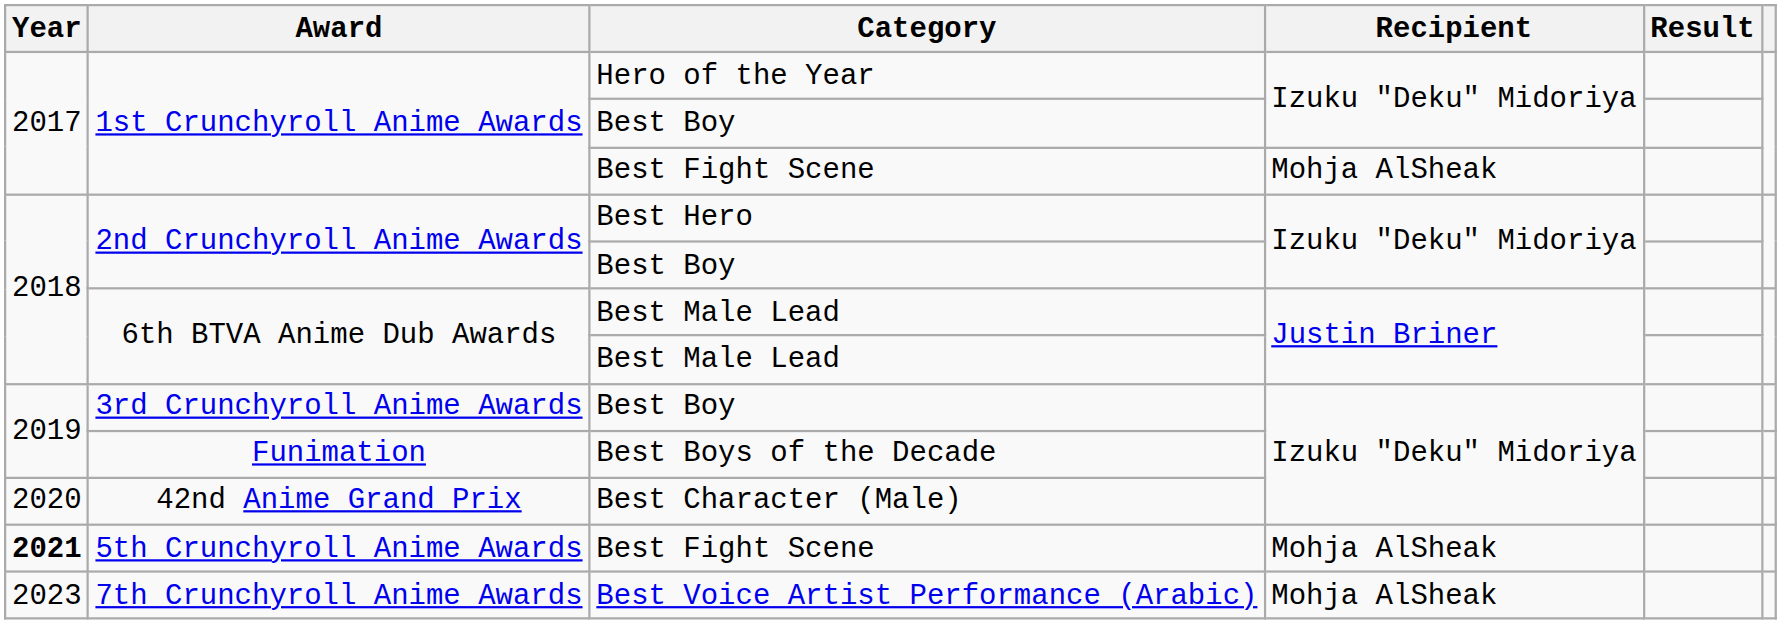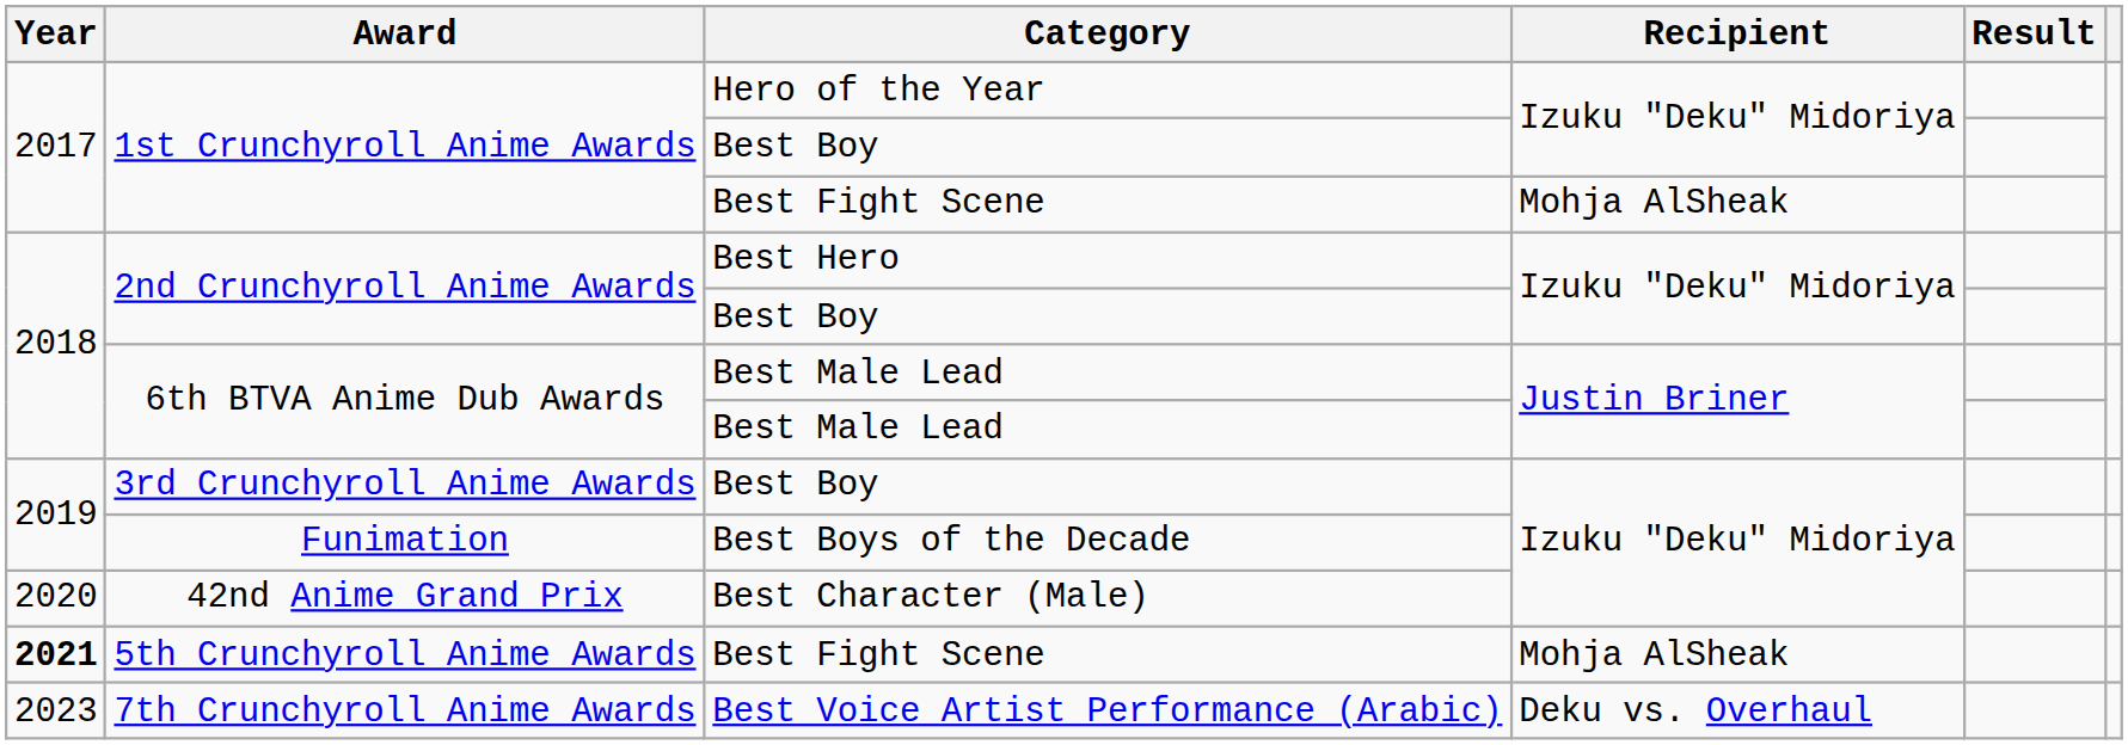7th Crunchyroll Anime Awards | Recipient: Mohja AlSheak -> Deku vs. Overhaul
